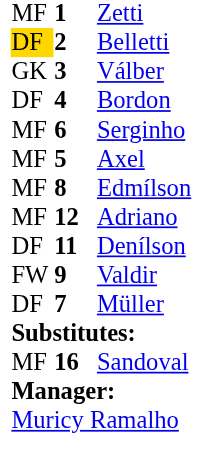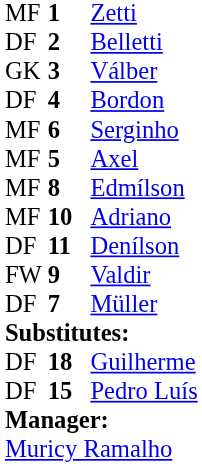Belletti | column 1: gold background -> no background
Adriano | column 2: 12 -> 10
+ row: DF | 18 | Guilherme
- row: MF | 16 | Sandoval
+ row: DF | 15 | Pedro Luís
